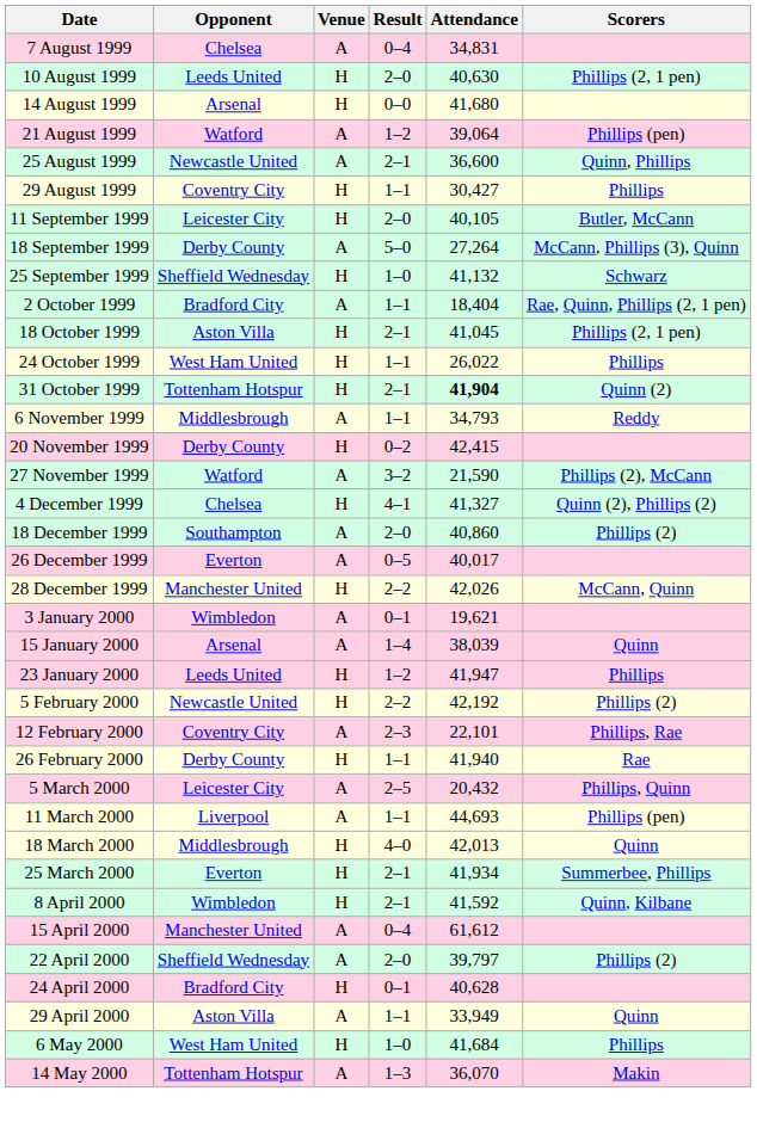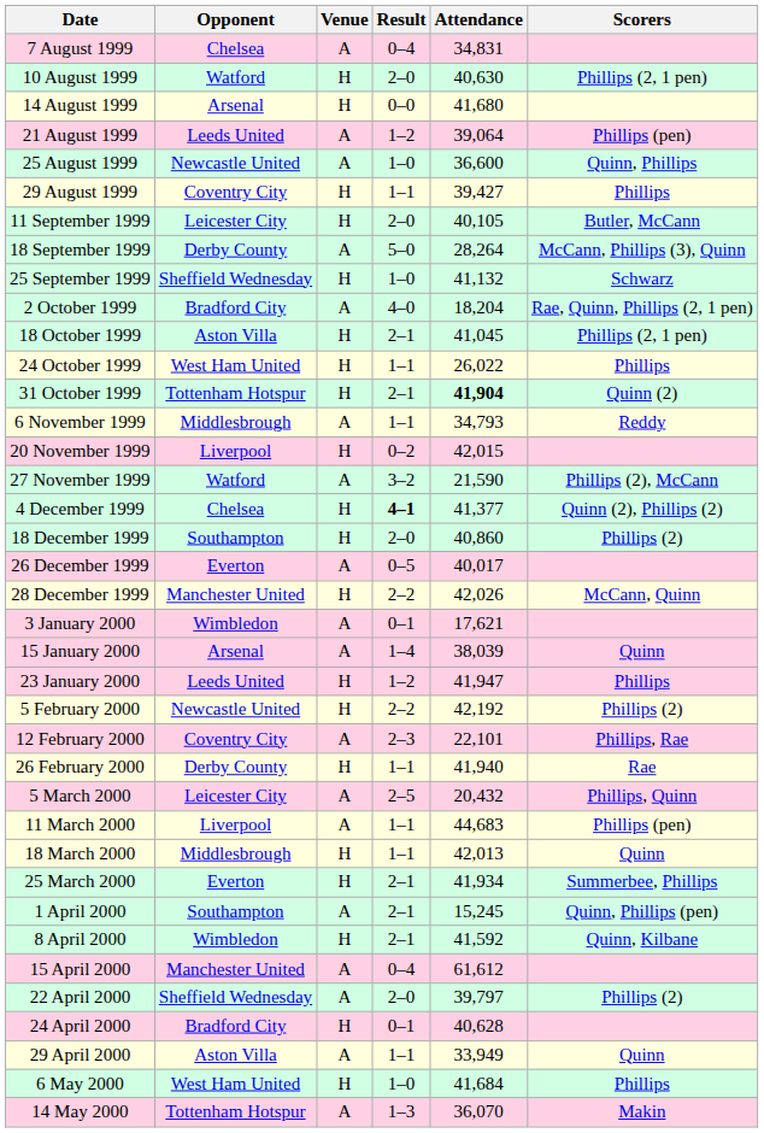10 August 1999 | Opponent: Leeds United -> Watford
21 August 1999 | Opponent: Watford -> Leeds United
25 August 1999 | Result: 2–1 -> 1–0
29 August 1999 | Attendance: 30,427 -> 39,427
18 September 1999 | Attendance: 27,264 -> 28,264
2 October 1999 | Result: 1–1 -> 4–0
2 October 1999 | Attendance: 18,404 -> 18,204
20 November 1999 | Opponent: Derby County -> Liverpool
20 November 1999 | Attendance: 42,415 -> 42,015
4 December 1999 | Result: normal -> bold
4 December 1999 | Attendance: 41,327 -> 41,377
18 December 1999 | Venue: A -> H
3 January 2000 | Attendance: 19,621 -> 17,621
11 March 2000 | Attendance: 44,693 -> 44,683
18 March 2000 | Result: 4–0 -> 1–1
+ row: 1 April 2000 | Southampton | A | 2–1 | 15,245 | Quinn, Phillips (pen)
